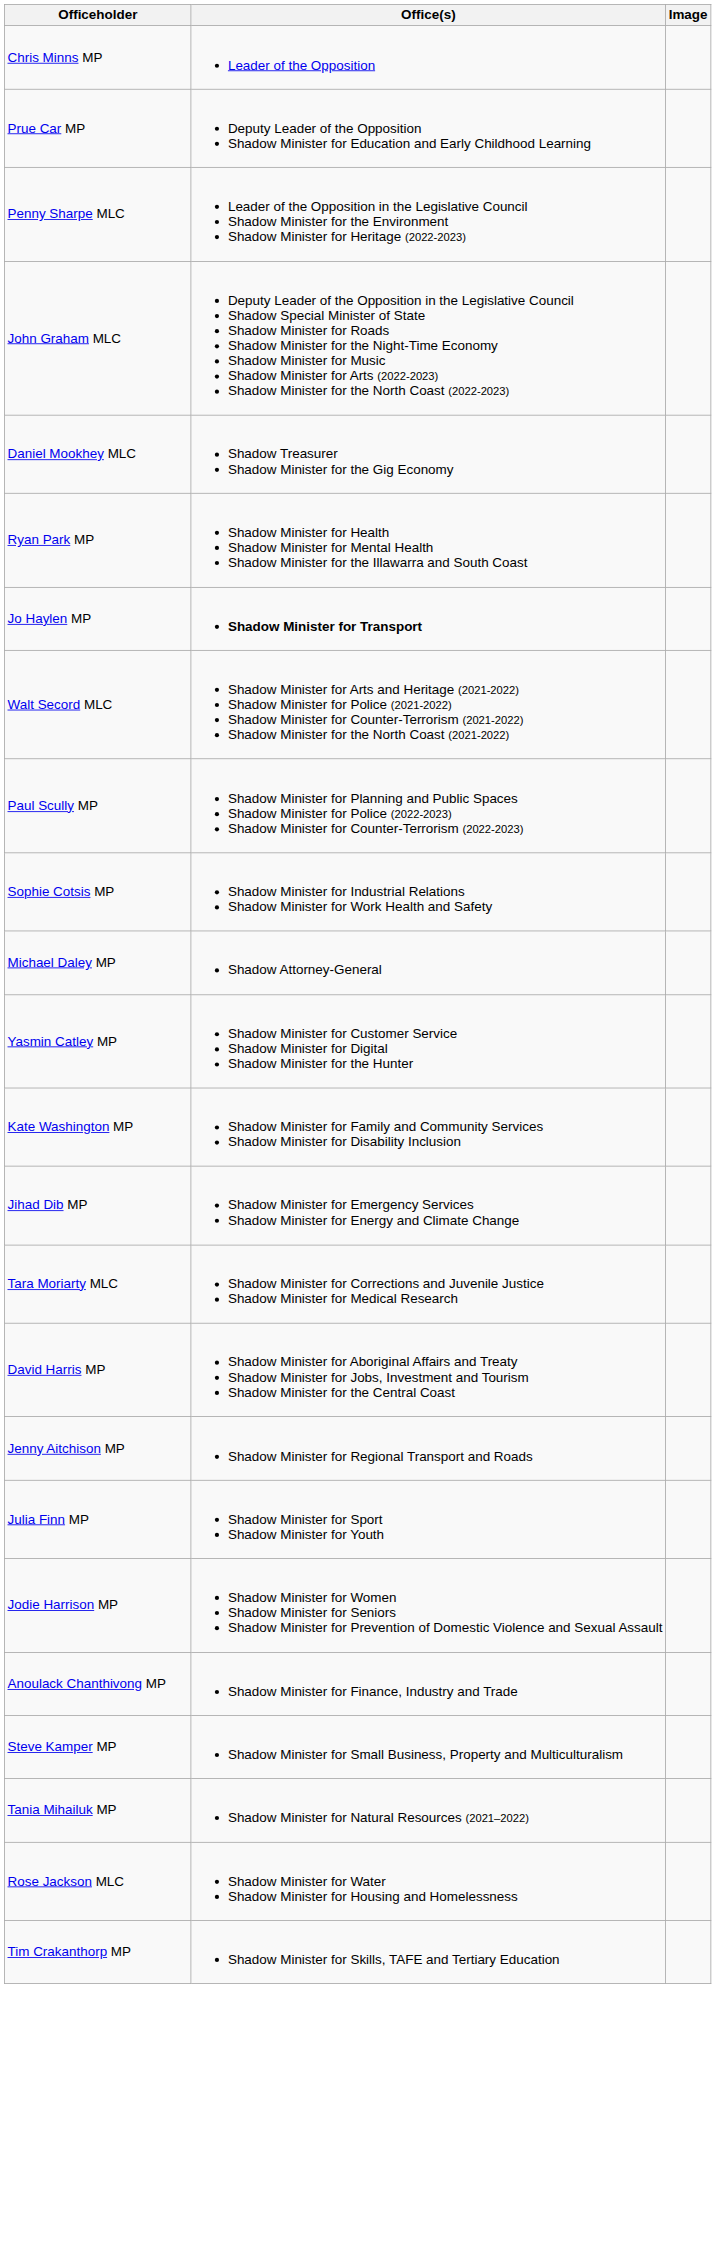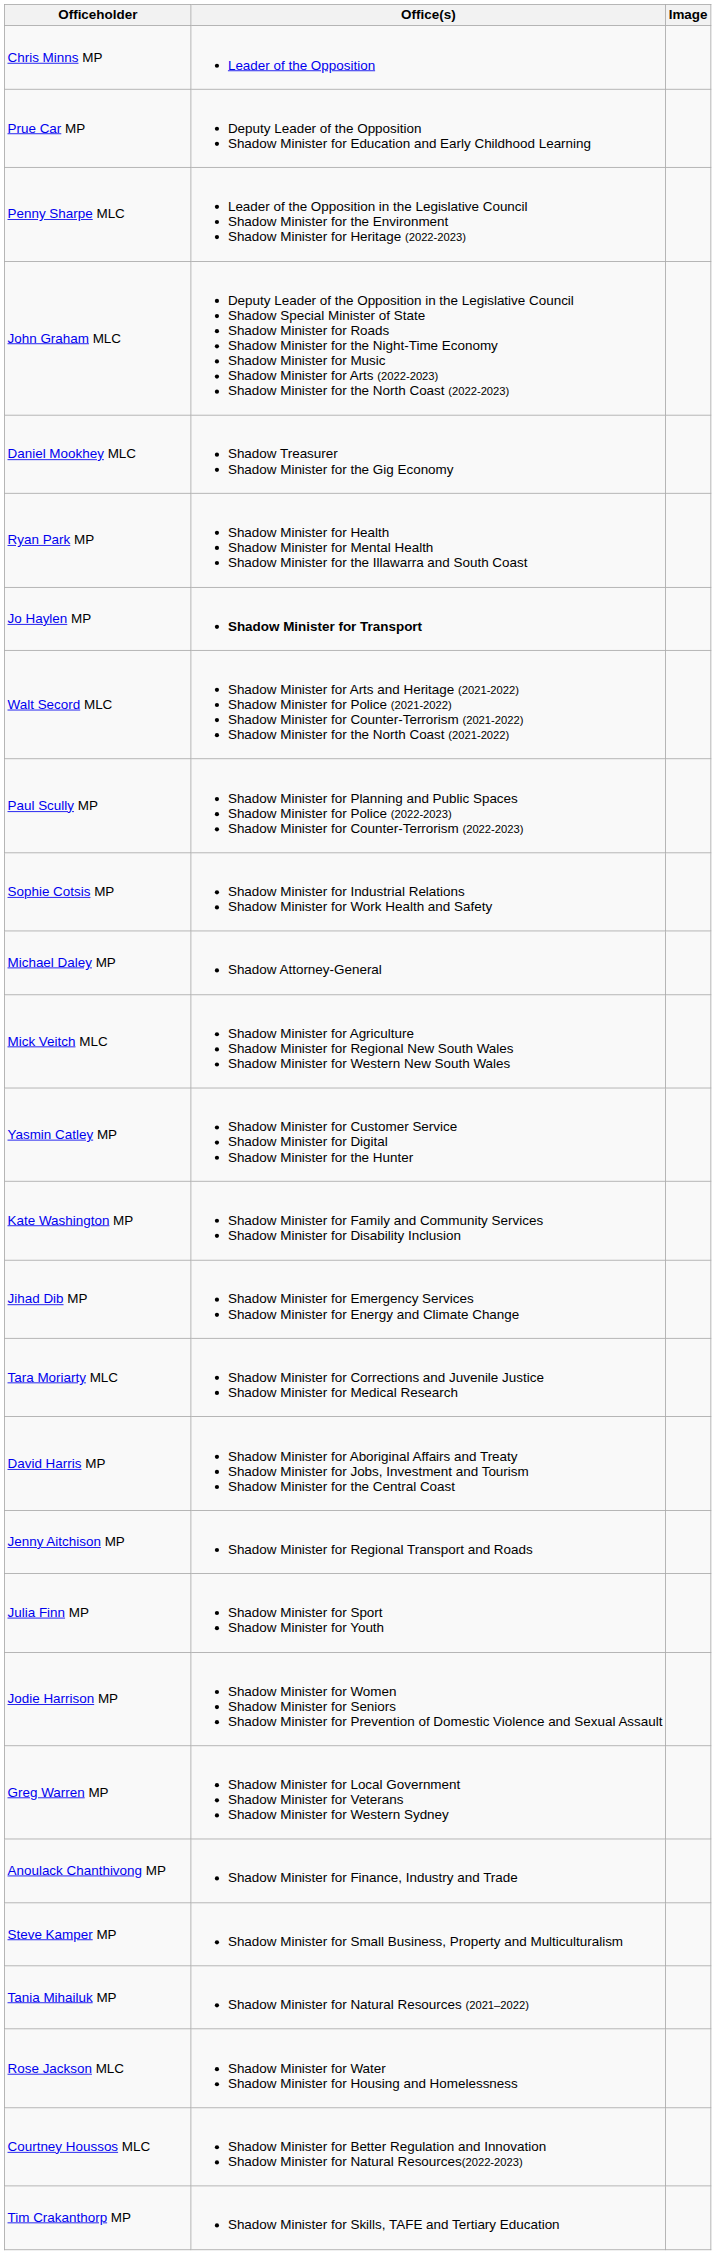+ row: Mick Veitch MLC | Shadow Minister for Agriculture Shadow Minister for Regional New South Wales Shadow Minister for Western New South Wales
+ row: Greg Warren MP | Shadow Minister for Local Government Shadow Minister for Veterans Shadow Minister for Western Sydney
+ row: Courtney Houssos MLC | Shadow Minister for Better Regulation and Innovation Shadow Minister for Natural Resources(2022-2023)
